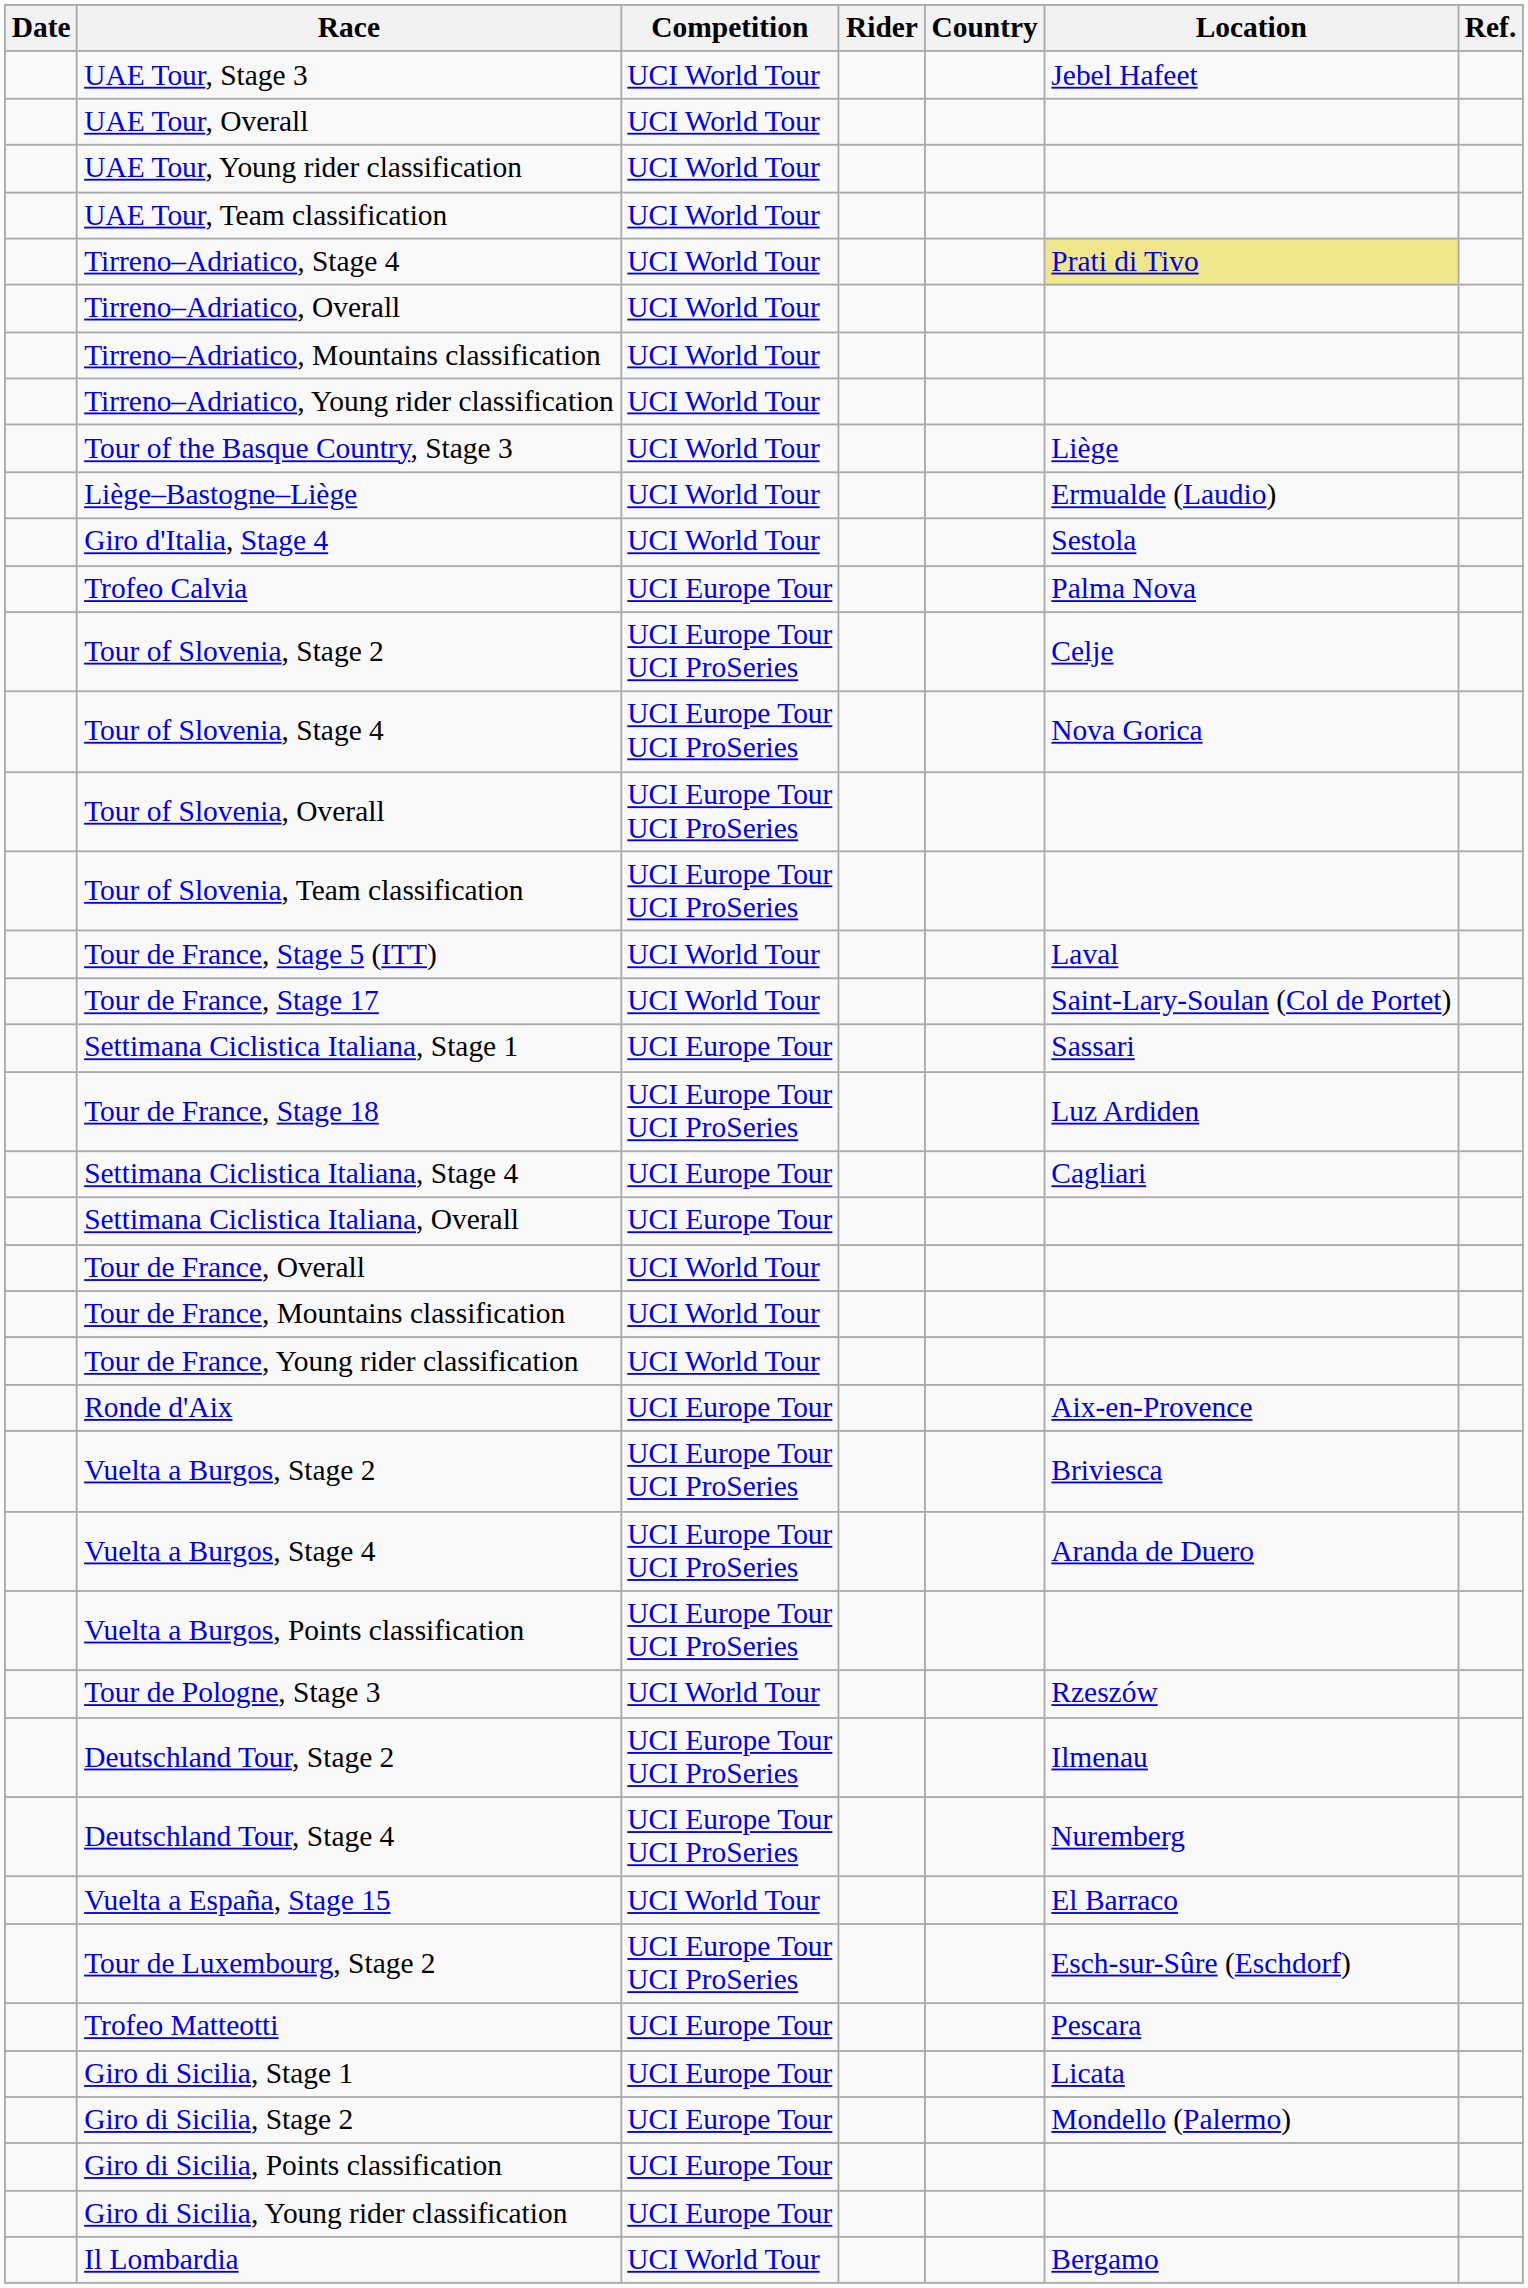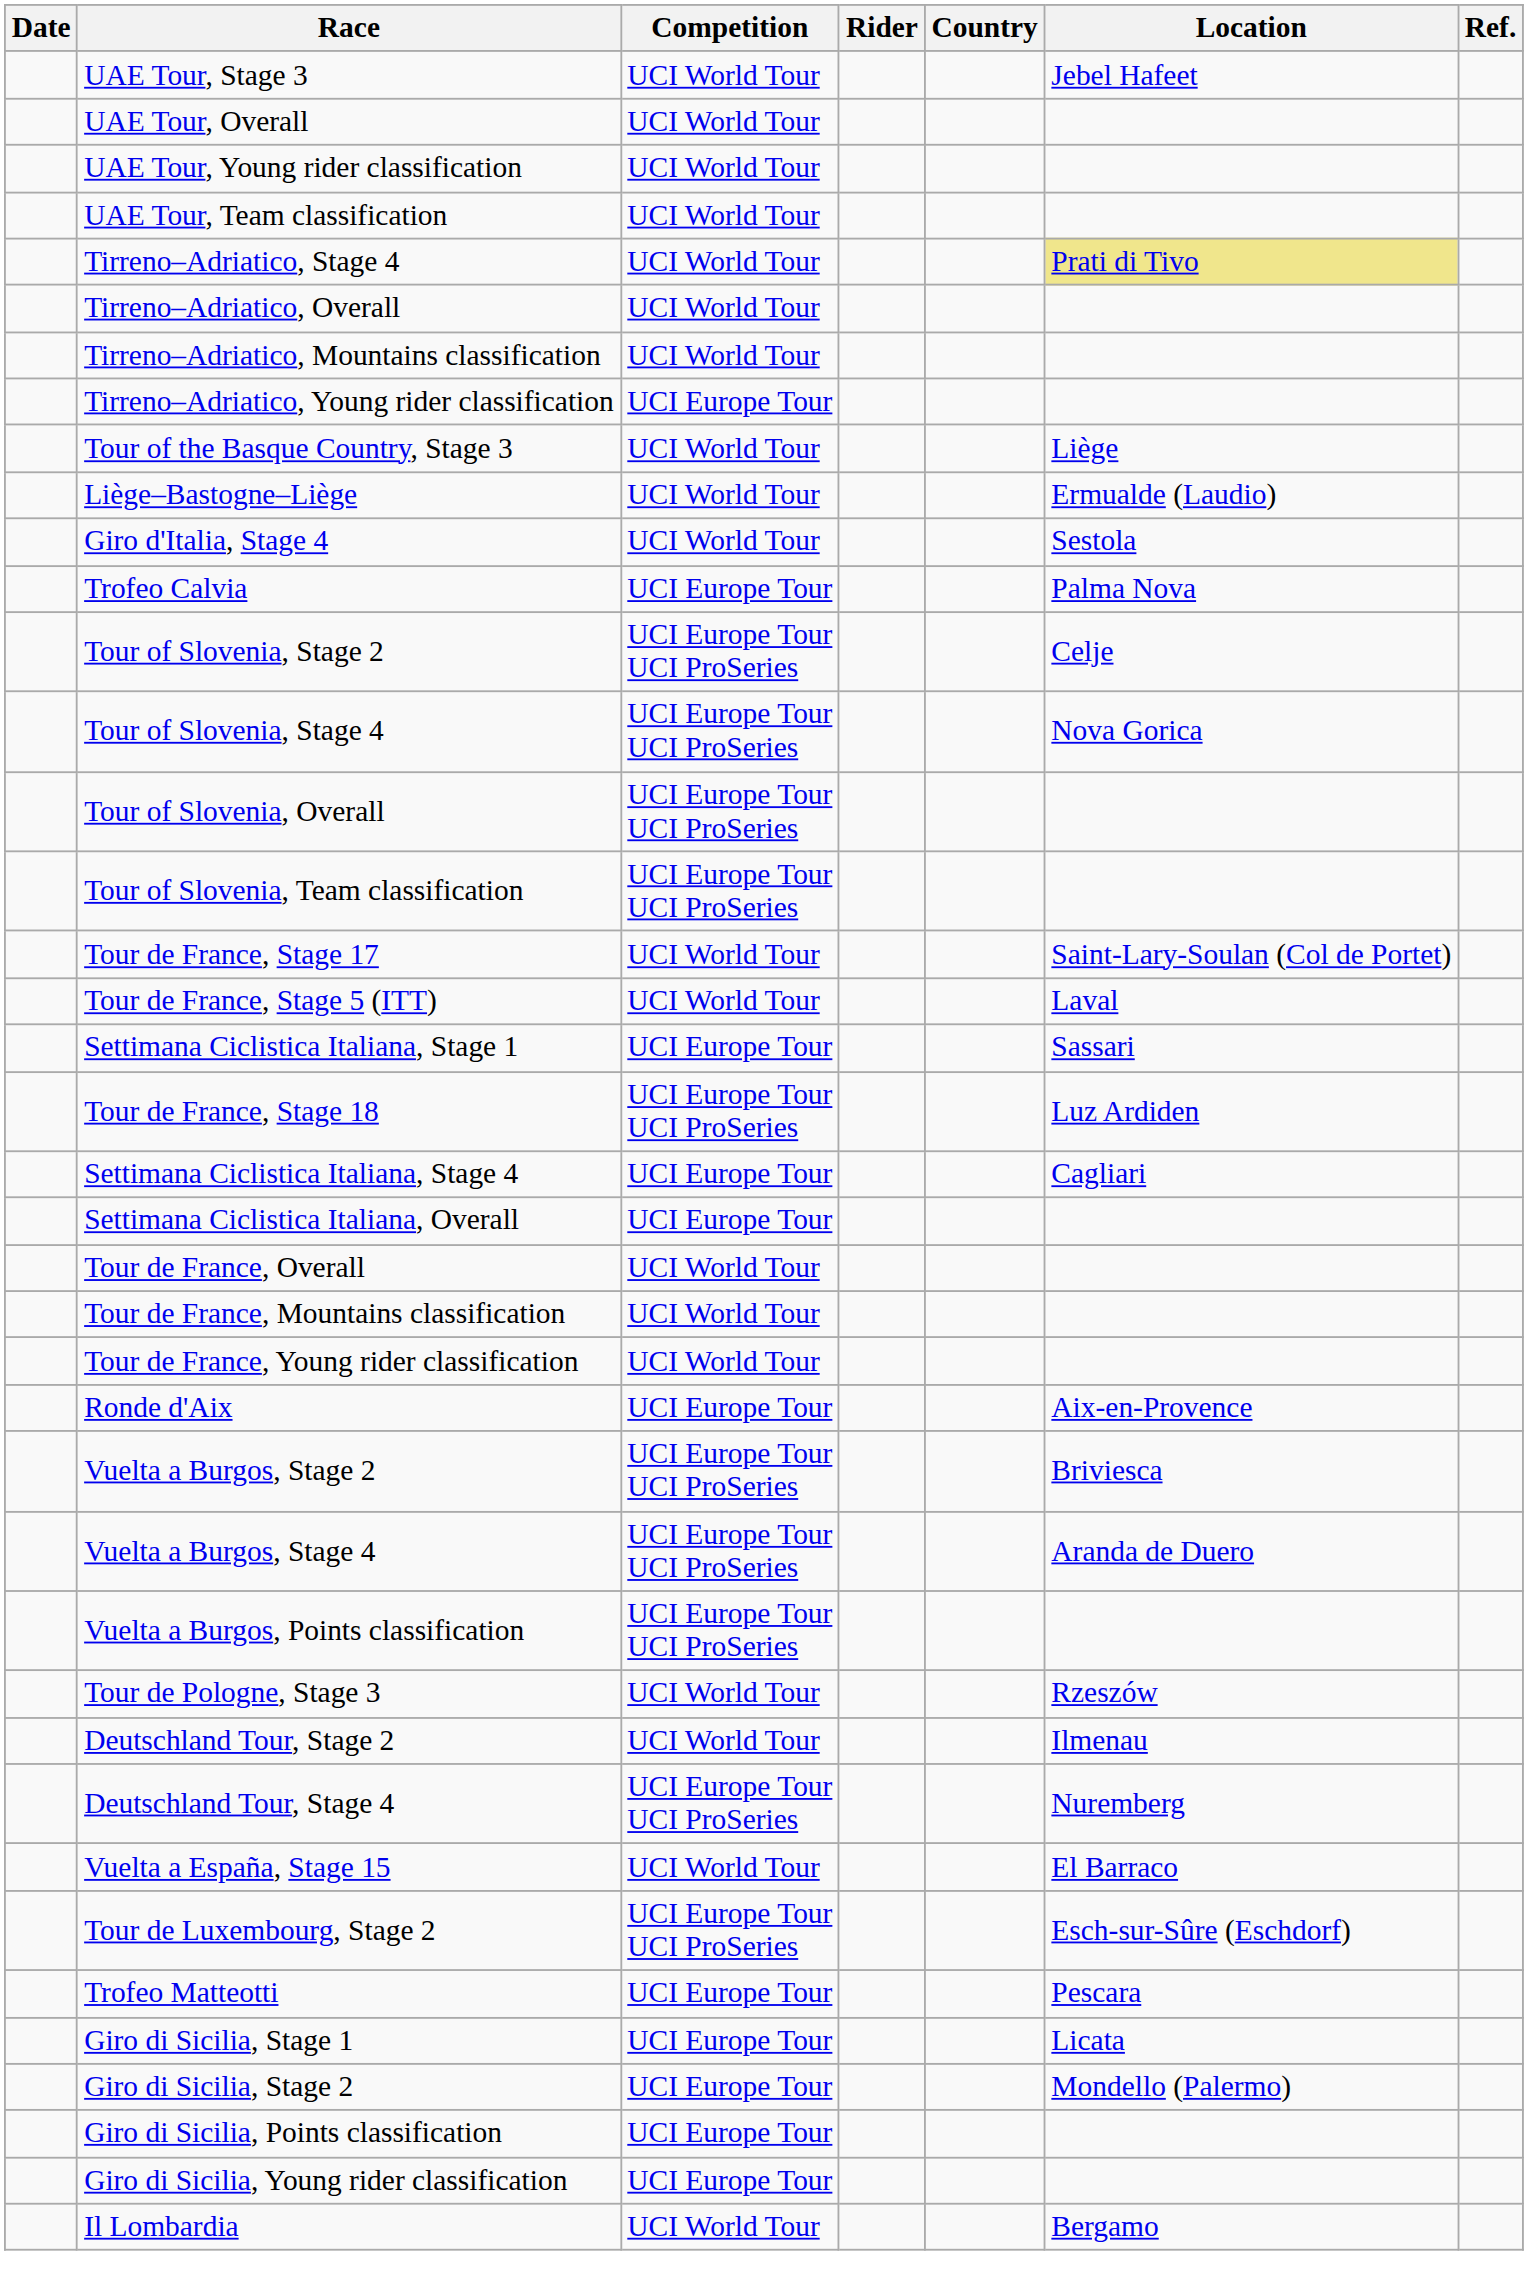Tirreno–Adriatico, Young rider classification | Competition: UCI World Tour -> UCI Europe Tour
rows swapped: Tour de France, Stage 5 (ITT) <-> Tour de France, Stage 17
Deutschland Tour, Stage 2 | Competition: UCI Europe Tour UCI ProSeries -> UCI World Tour
